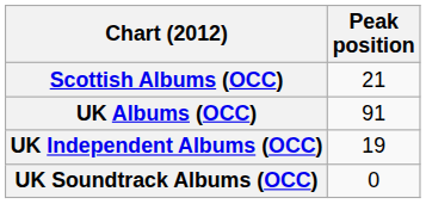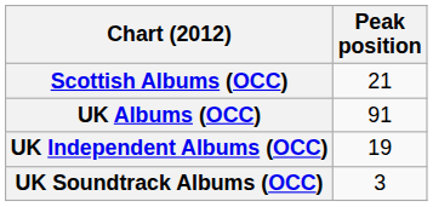UK Soundtrack Albums (OCC) | Peak position: 0 -> 3
